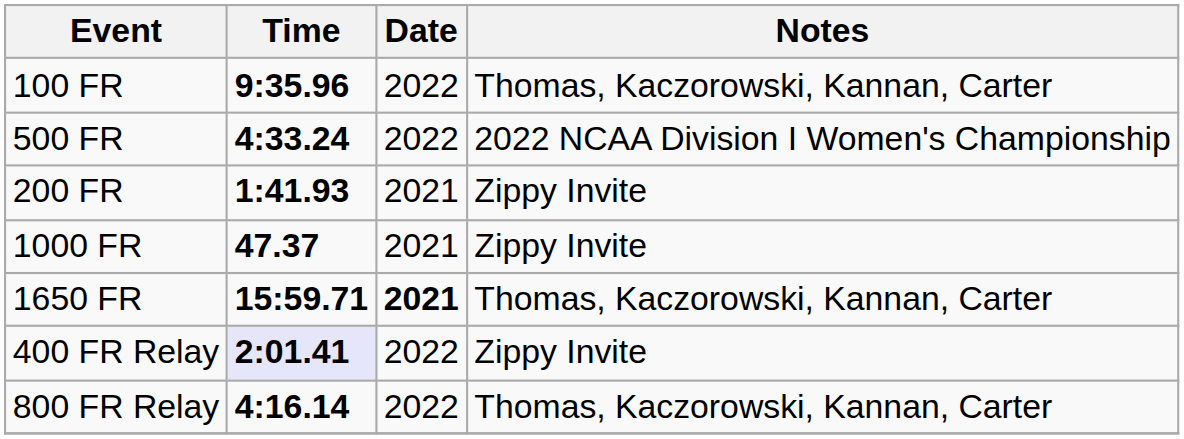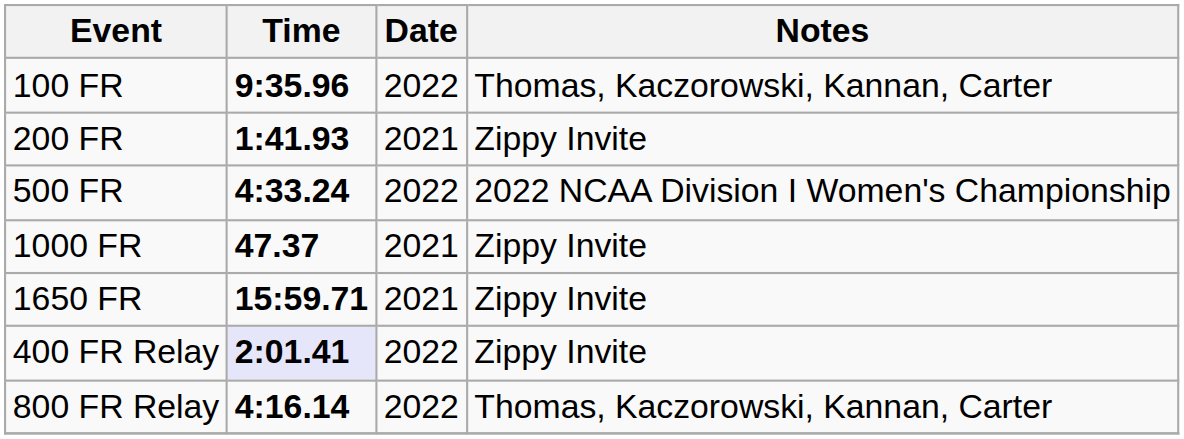rows swapped: 200 FR <-> 500 FR
1650 FR | Date: bold -> normal
1650 FR | Notes: Thomas, Kaczorowski, Kannan, Carter -> Zippy Invite
